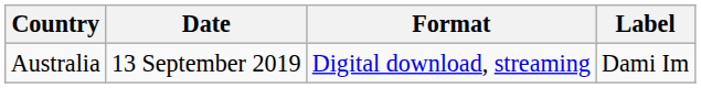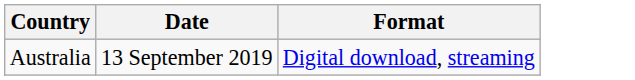- column: Label | Dami Im
